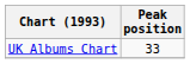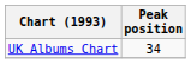UK Albums Chart | Peak position: 33 -> 34
